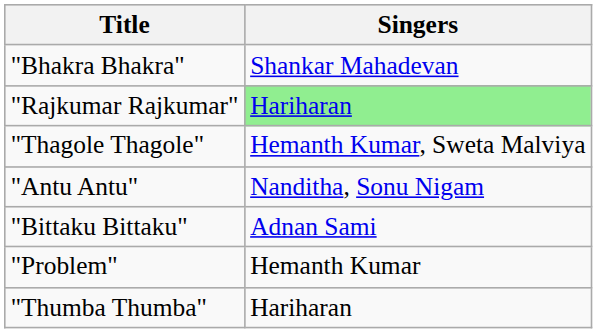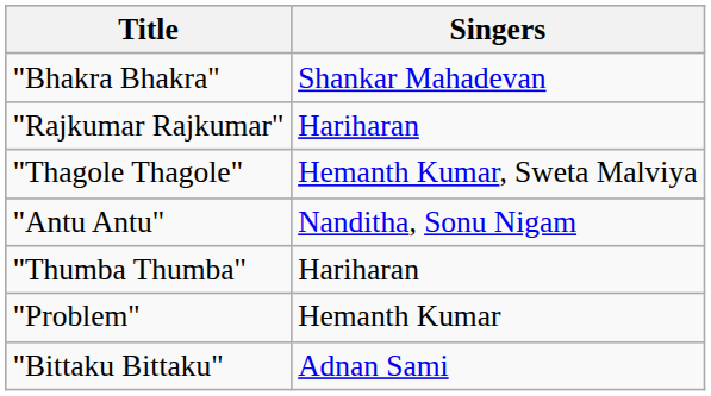"Rajkumar Rajkumar" | Singers: lightgreen background -> no background
rows swapped: "Thumba Thumba" <-> "Bittaku Bittaku"
